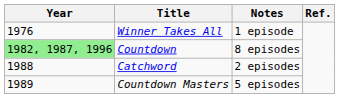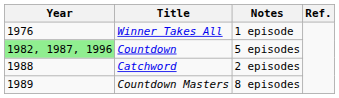Countdown | Notes: 8 episodes -> 5 episodes
Countdown Masters | Notes: 5 episodes -> 8 episodes
